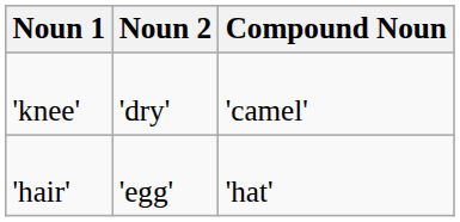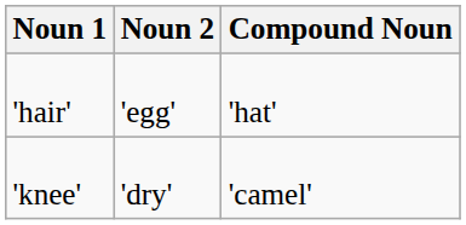rows swapped: 'hair' <-> 'knee'
